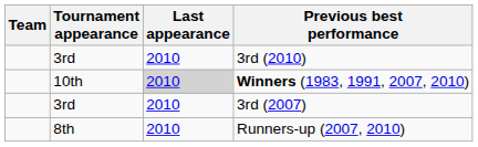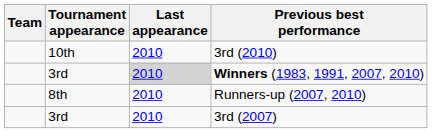3rd (2010) | Tournament appearance: 3rd -> 10th
Winners (1983, 1991, 2007, 2010) | Tournament appearance: 10th -> 3rd
rows swapped: Runners-up (2007, 2010) <-> 3rd (2007)
